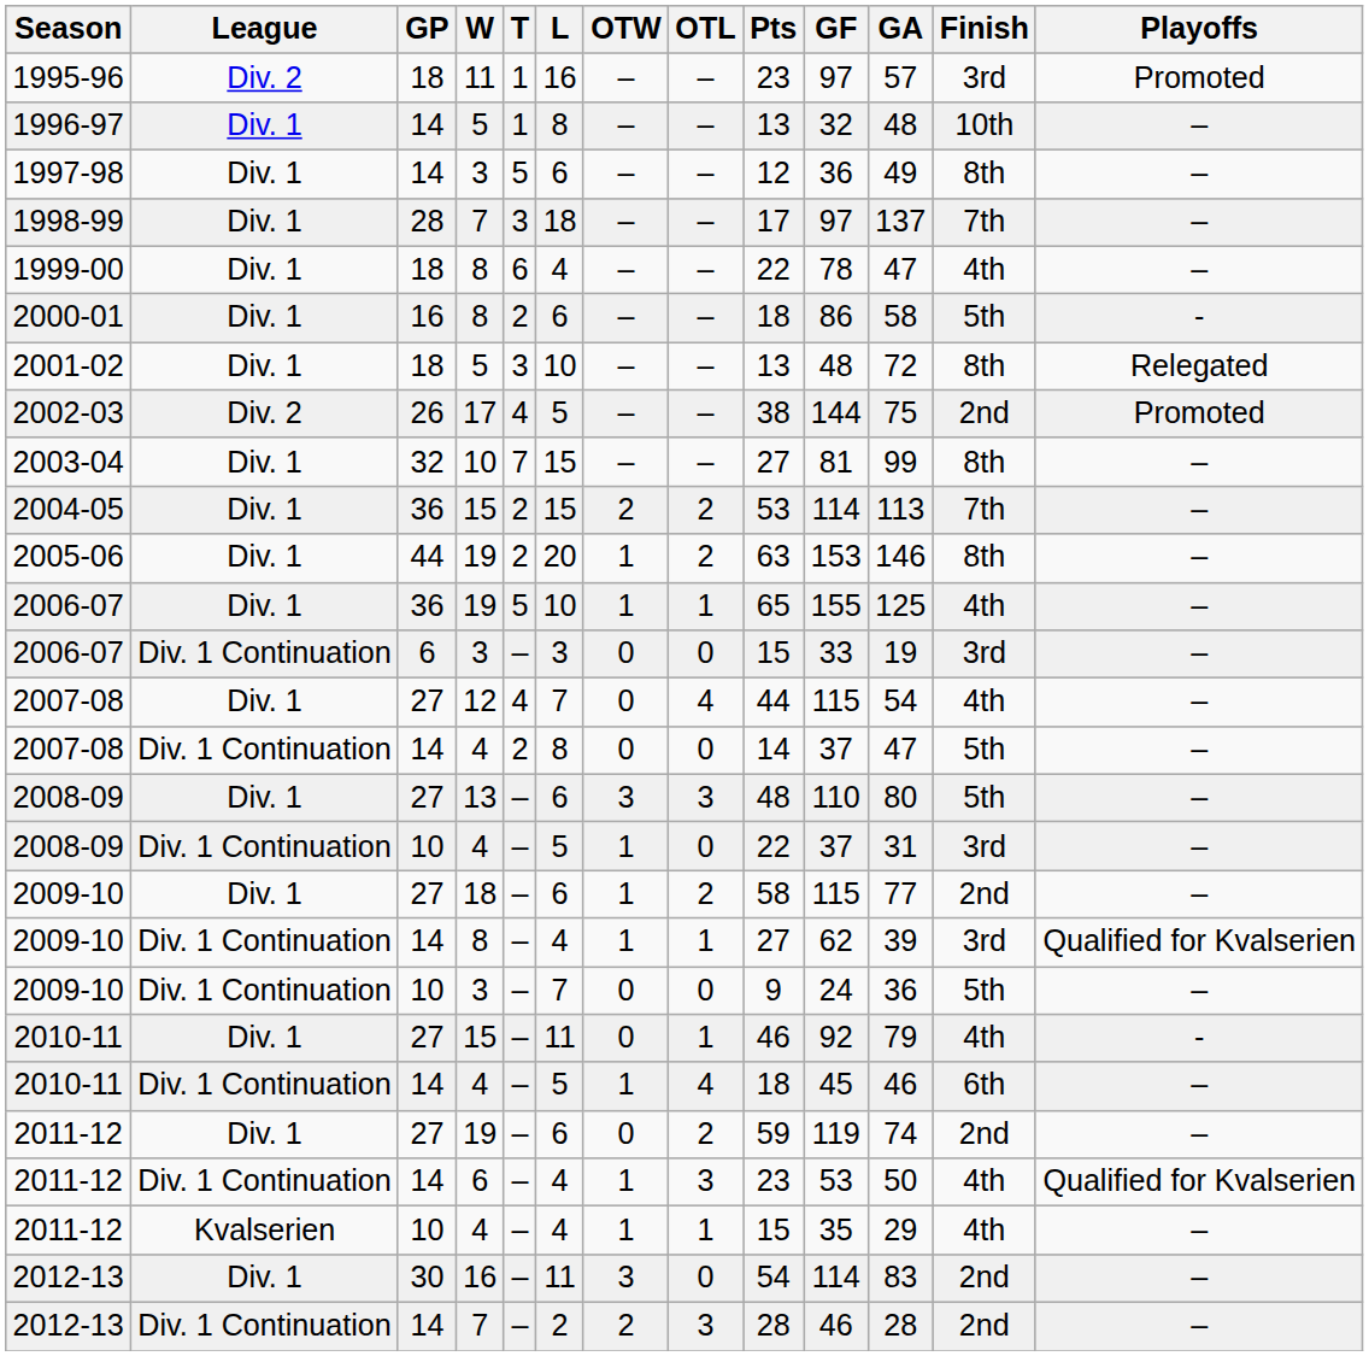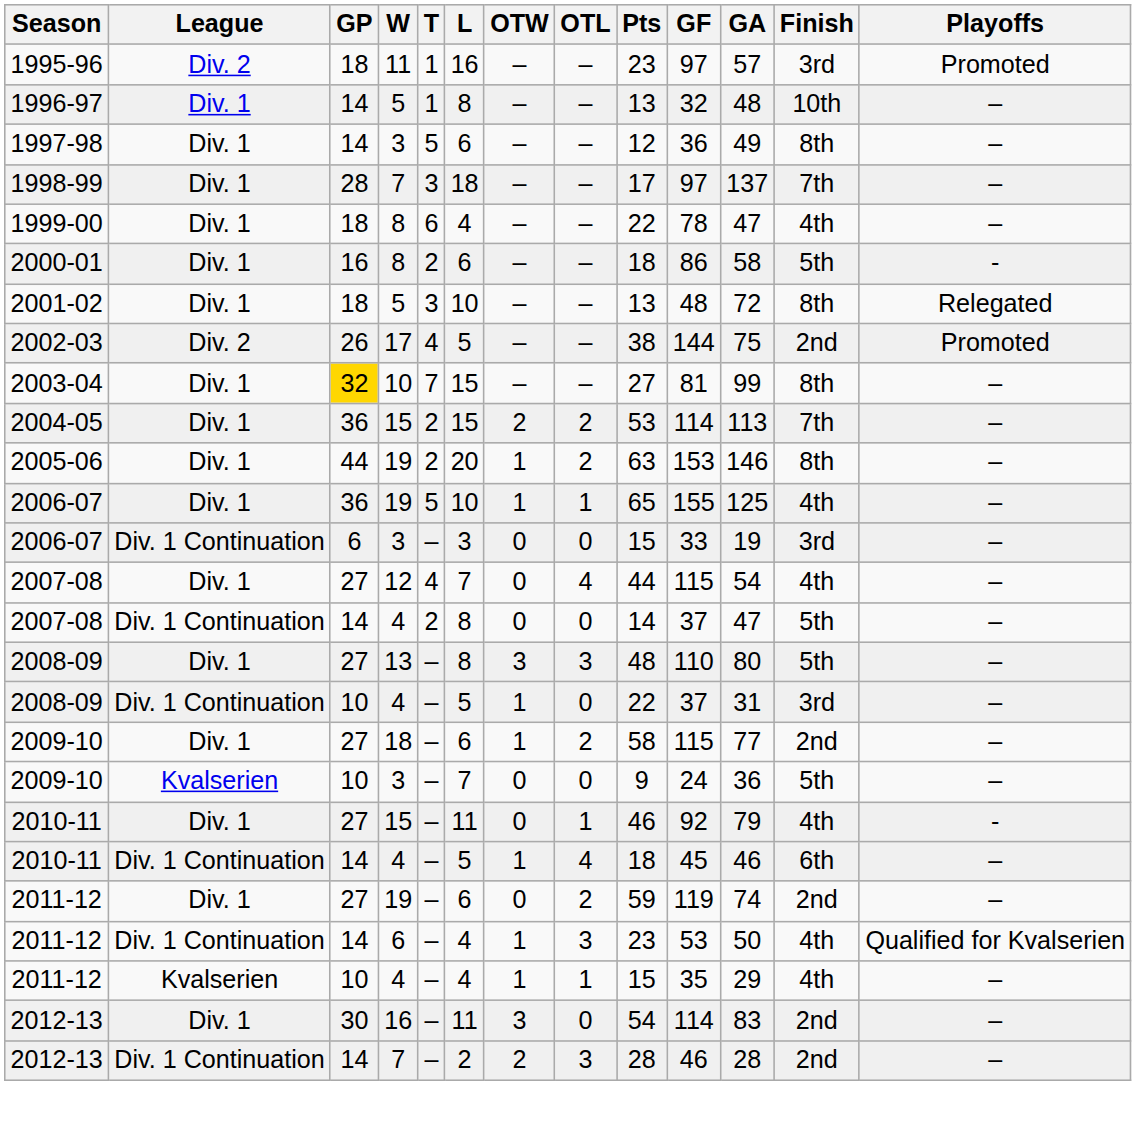2003-04 | GP: no background -> gold background
2008-09 / 13 | L: 6 -> 8
- row: 2009-10 | Div. 1 Continuation | 14 | 8 | – | 4 | 1 | 1 | 27 | 62 | 39 | 3rd | Qualified for Kvalserien
2009-10 / 3 | League: Div. 1 Continuation -> Kvalserien
